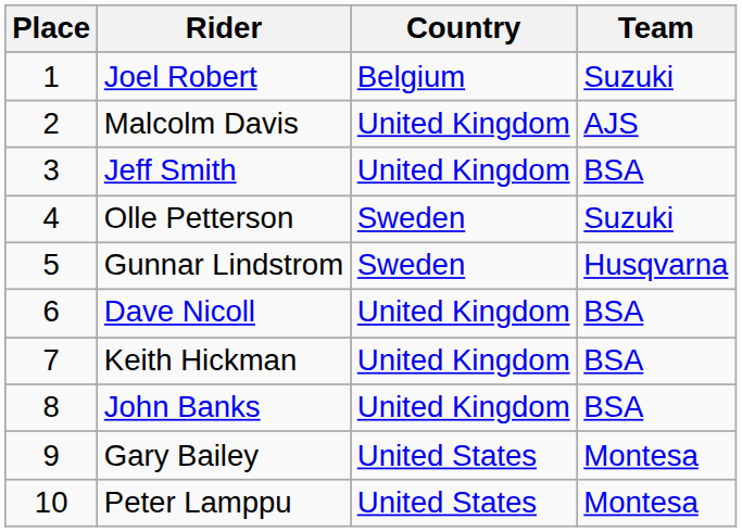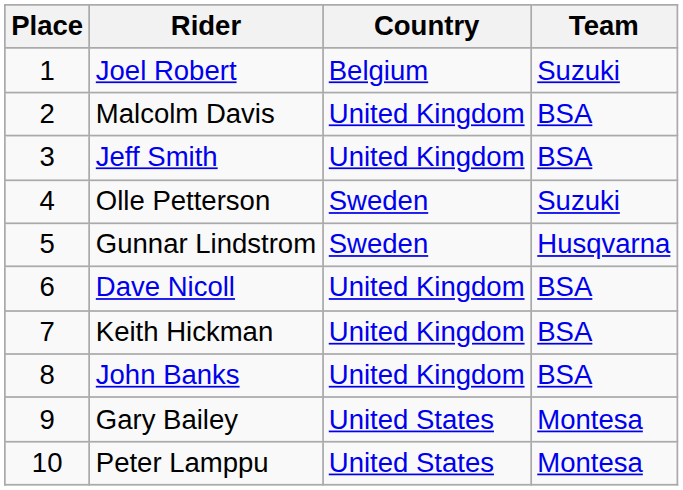Malcolm Davis | Team: AJS -> BSA
